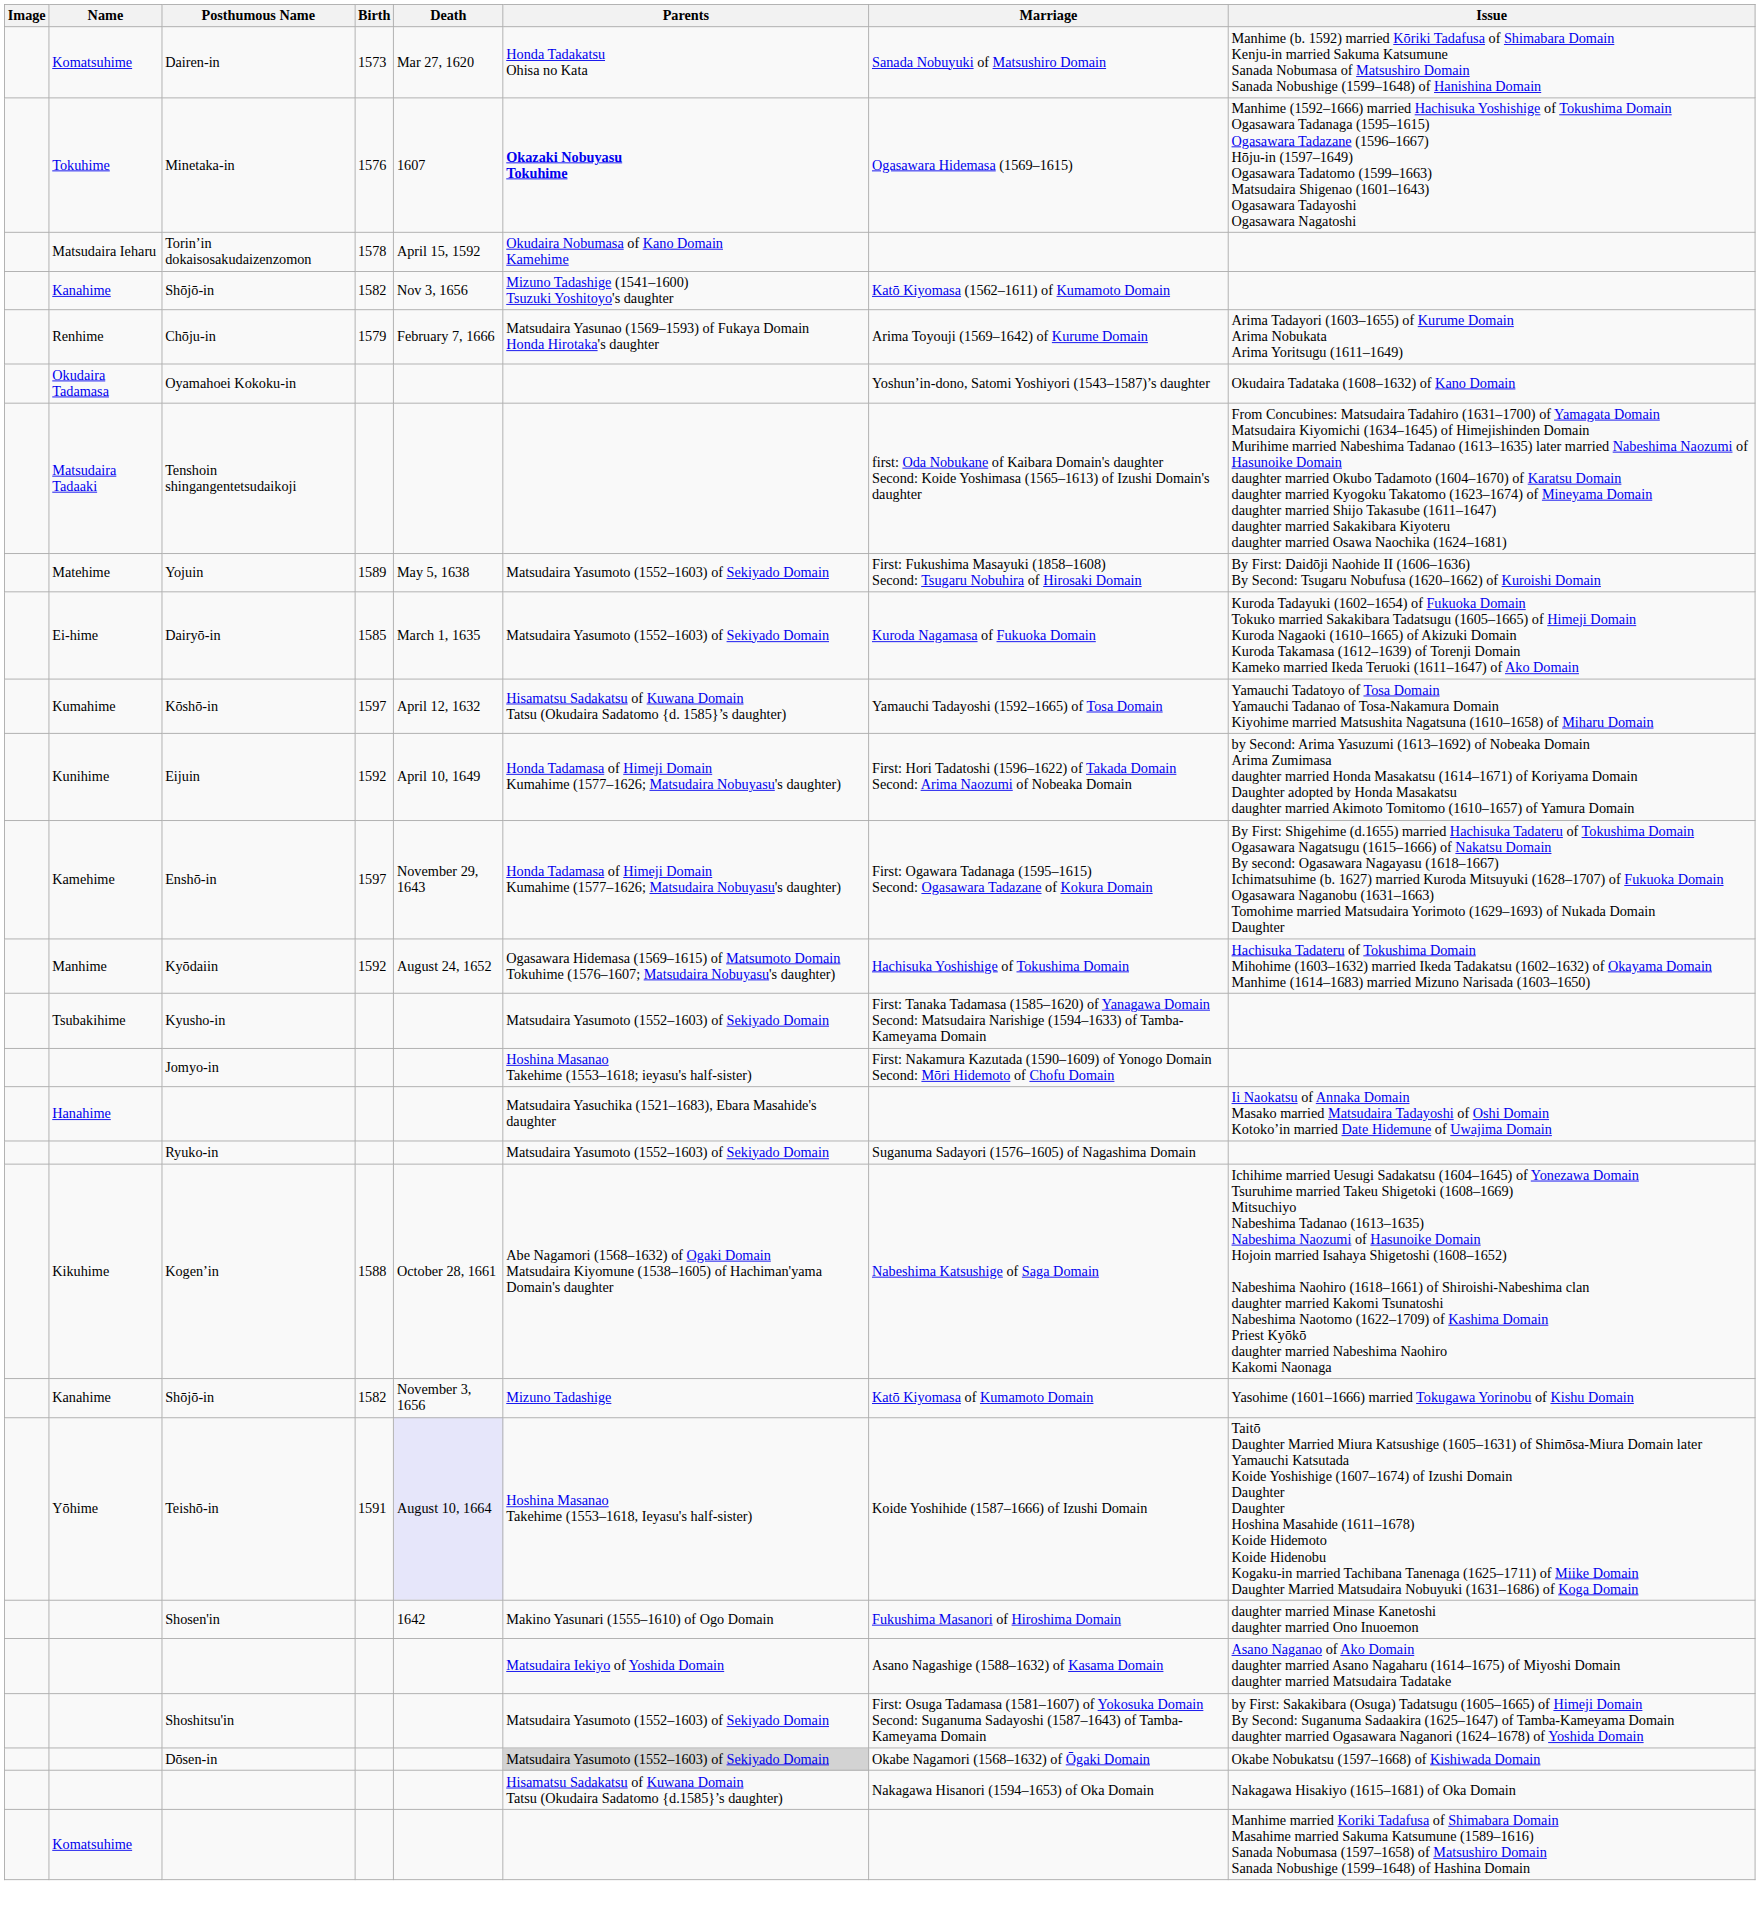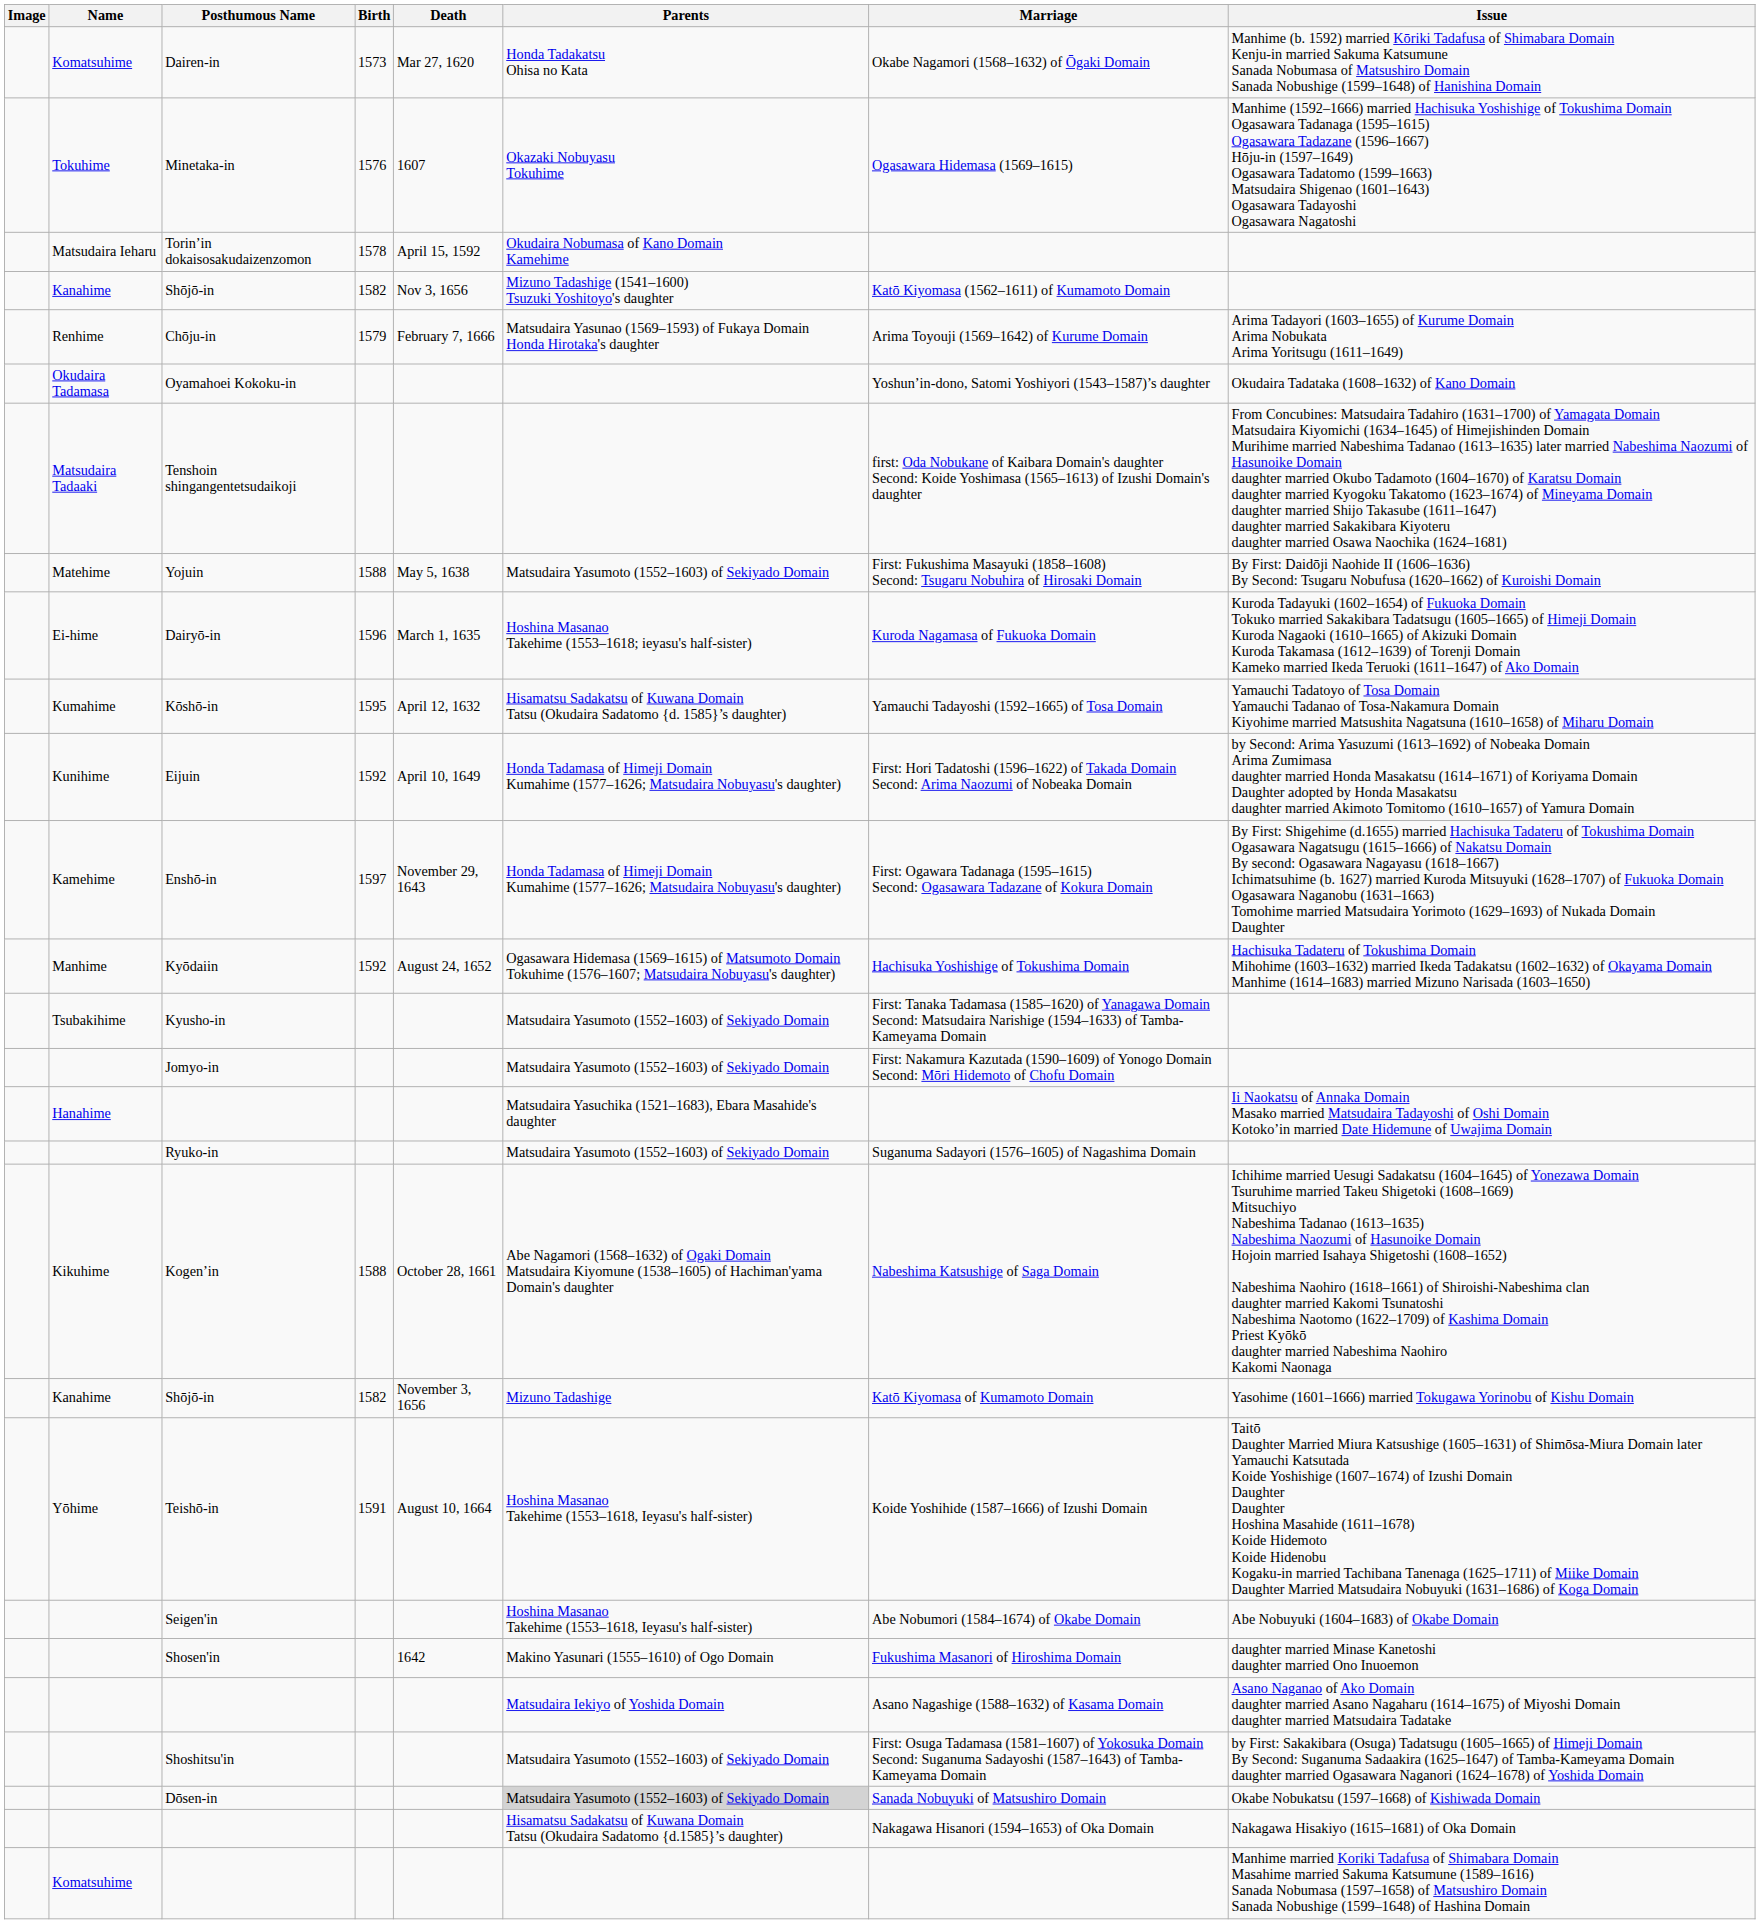Dairen-in | Marriage: Sanada Nobuyuki of Matsushiro Domain -> Okabe Nagamori (1568–1632) of Ōgaki Domain
Minetaka-in | Parents: bold -> normal
Yojuin | Birth: 1589 -> 1588
Dairyō-in | Birth: 1585 -> 1596
Dairyō-in | Parents: Matsudaira Yasumoto (1552–1603) of Sekiyado Domain -> Hoshina Masanao Takehime (1553–1618; ieyasu's half-sister)
Kōshō-in | Birth: 1597 -> 1595
Jomyo-in | Parents: Hoshina Masanao Takehime (1553–1618; ieyasu's half-sister) -> Matsudaira Yasumoto (1552–1603) of Sekiyado Domain
Teishō-in | Death: lavender background -> no background
+ row: Seigen'in | Hoshina Masanao Takehime (1553–1618, Ieyasu's half-sister) | Abe Nobumori (1584–1674) of Okabe Domain | Abe Nobuyuki (1604–1683) of Okabe Domain
Dōsen-in | Marriage: Okabe Nagamori (1568–1632) of Ōgaki Domain -> Sanada Nobuyuki of Matsushiro Domain
